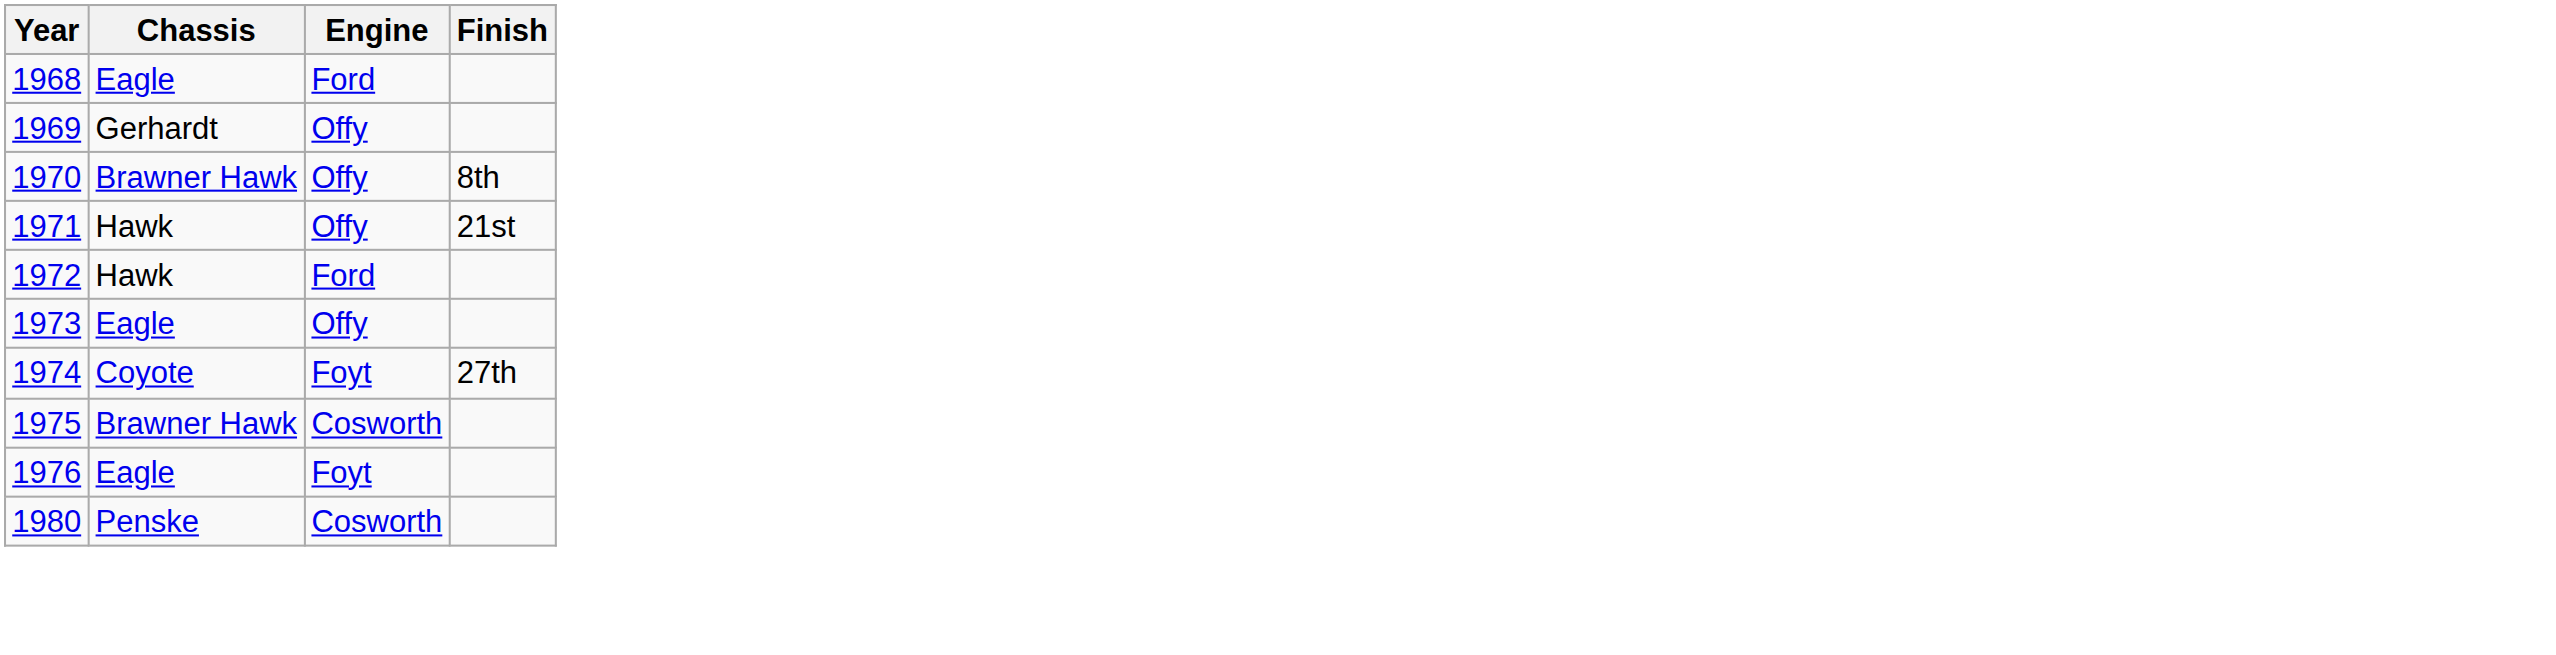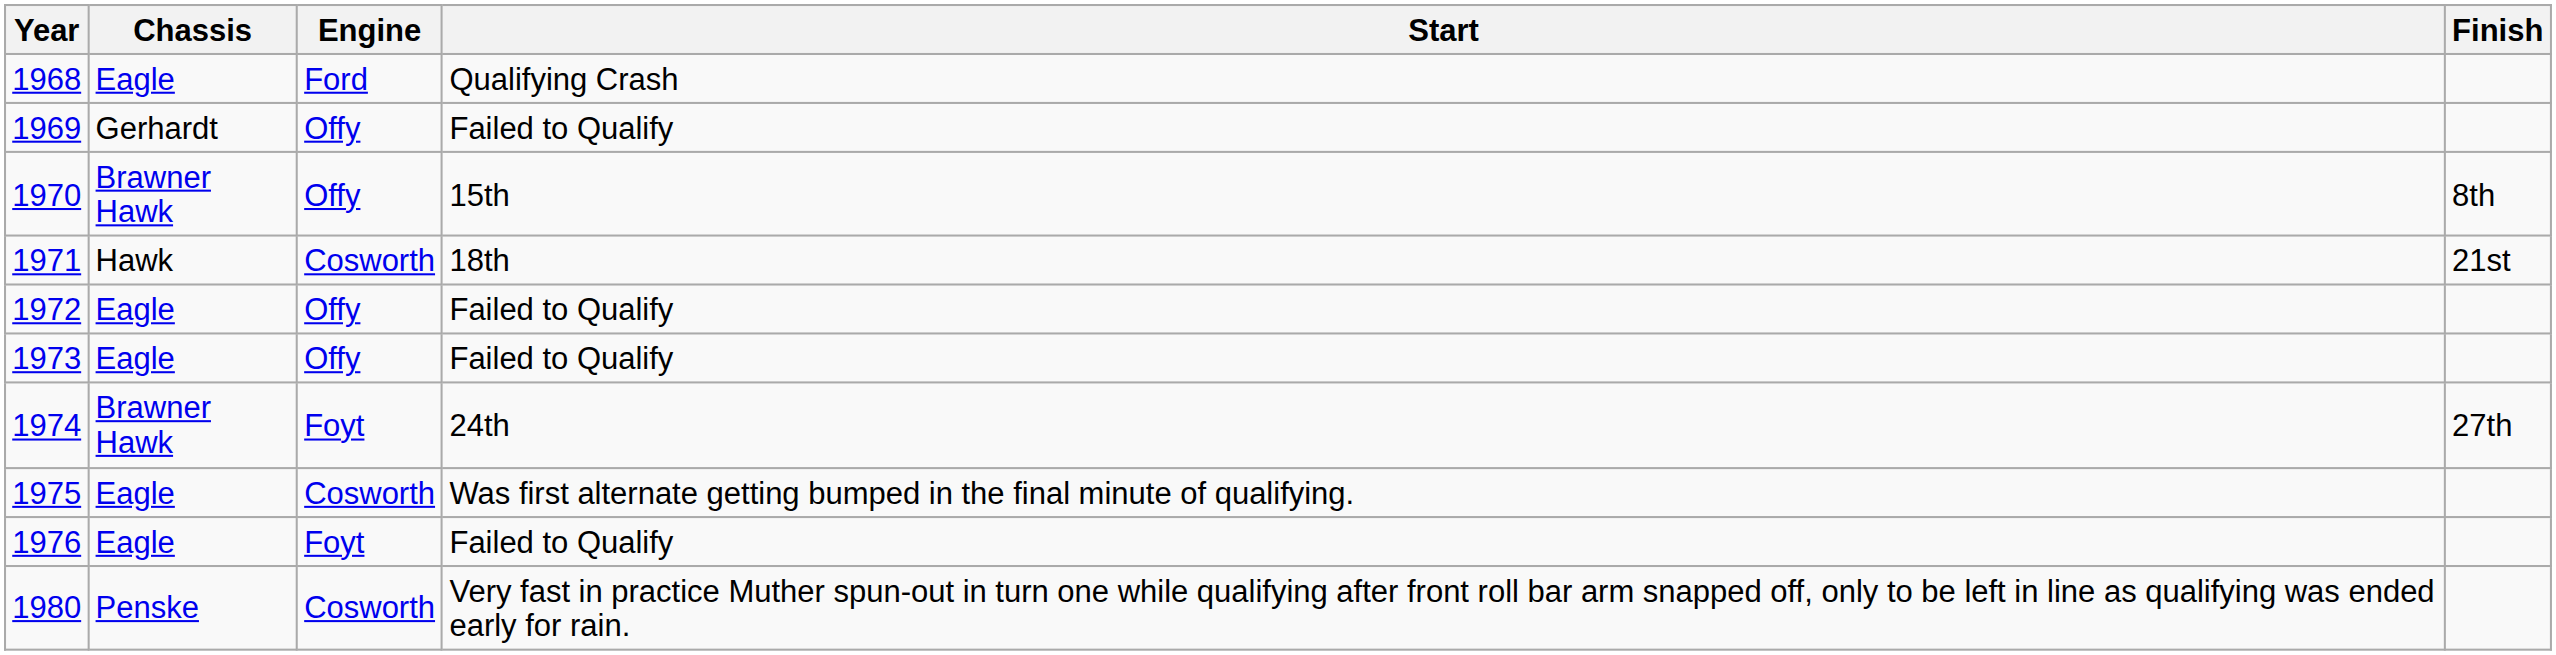+ column: Start | Qualifying Crash | Failed to Qualify | 15th | 18th | Failed to Qualify | Failed to Qualify | 24th | Was first alternate getting bumped in the final minute of qualifying. | Failed to Qualify | Very fast in practice Muther spun-out in turn one while qualifying after front roll bar arm snapped off, only to be left in line as qualifying was ended early for rain.
1971 | Engine: Offy -> Cosworth
1972 | Chassis: Hawk -> Eagle
1972 | Engine: Ford -> Offy
1974 | Chassis: Coyote -> Brawner Hawk
1975 | Chassis: Brawner Hawk -> Eagle
